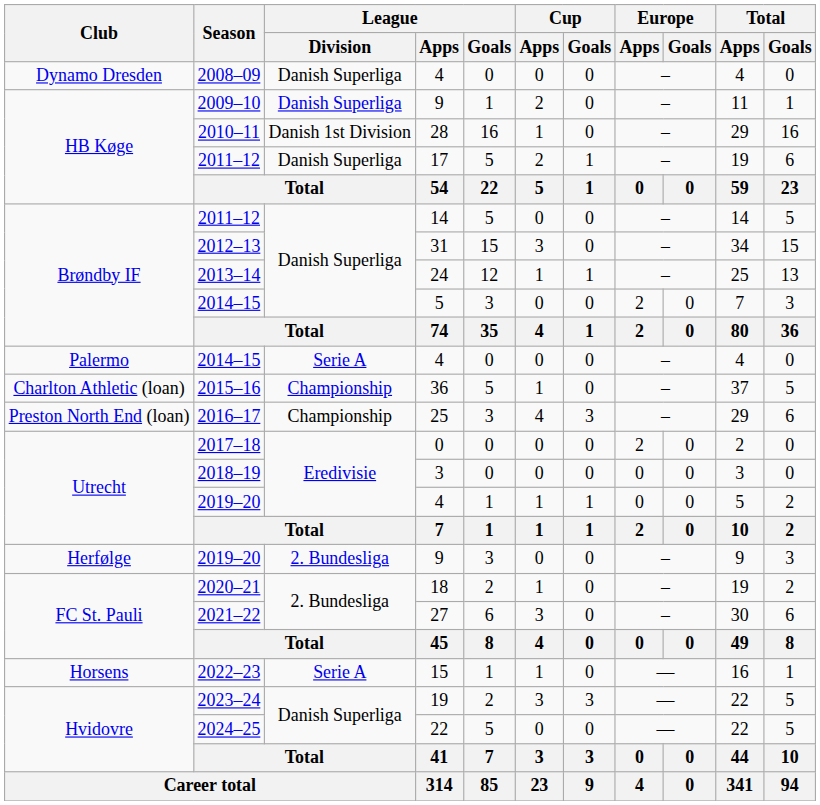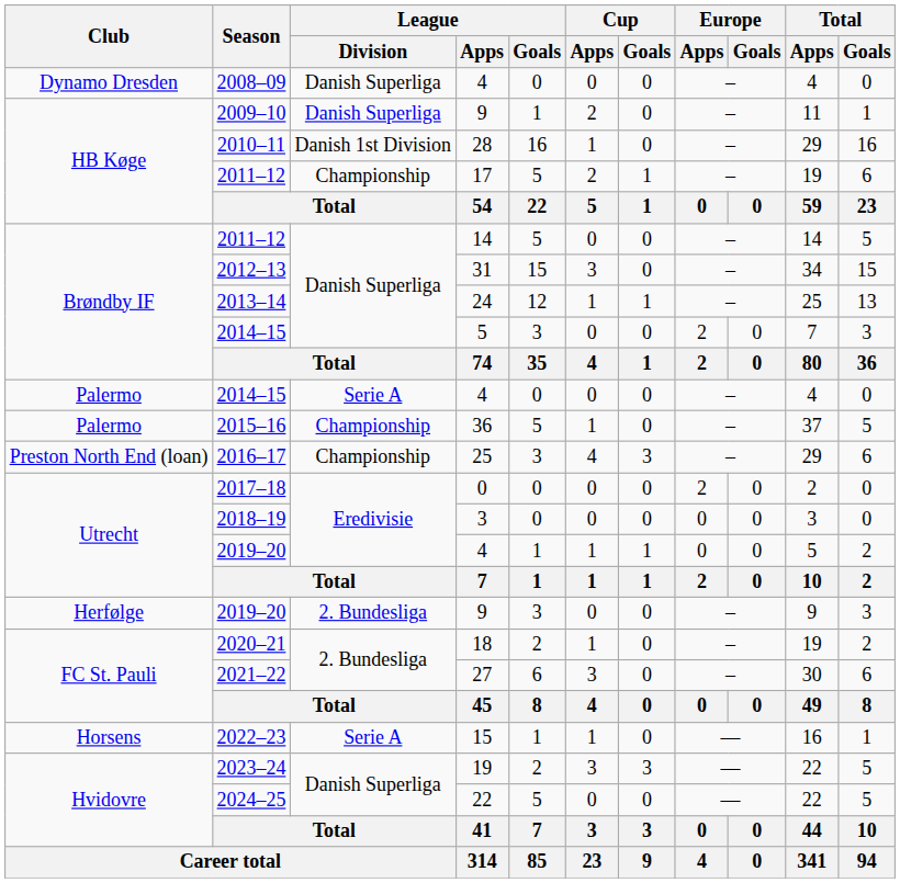2011–12 / 17 | League / Division: Danish Superliga -> Championship
2015–16 | Club: Charlton Athletic (loan) -> Palermo
